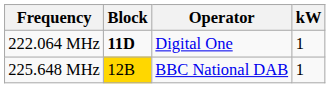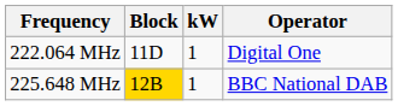columns swapped: kW <-> Operator
222.064 MHz | Block: bold -> normal
